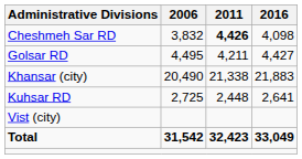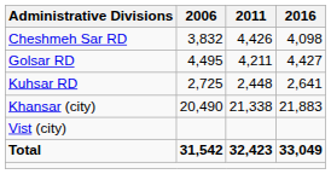Cheshmeh Sar RD | 2011: bold -> normal
rows swapped: Kuhsar RD <-> Khansar (city)
